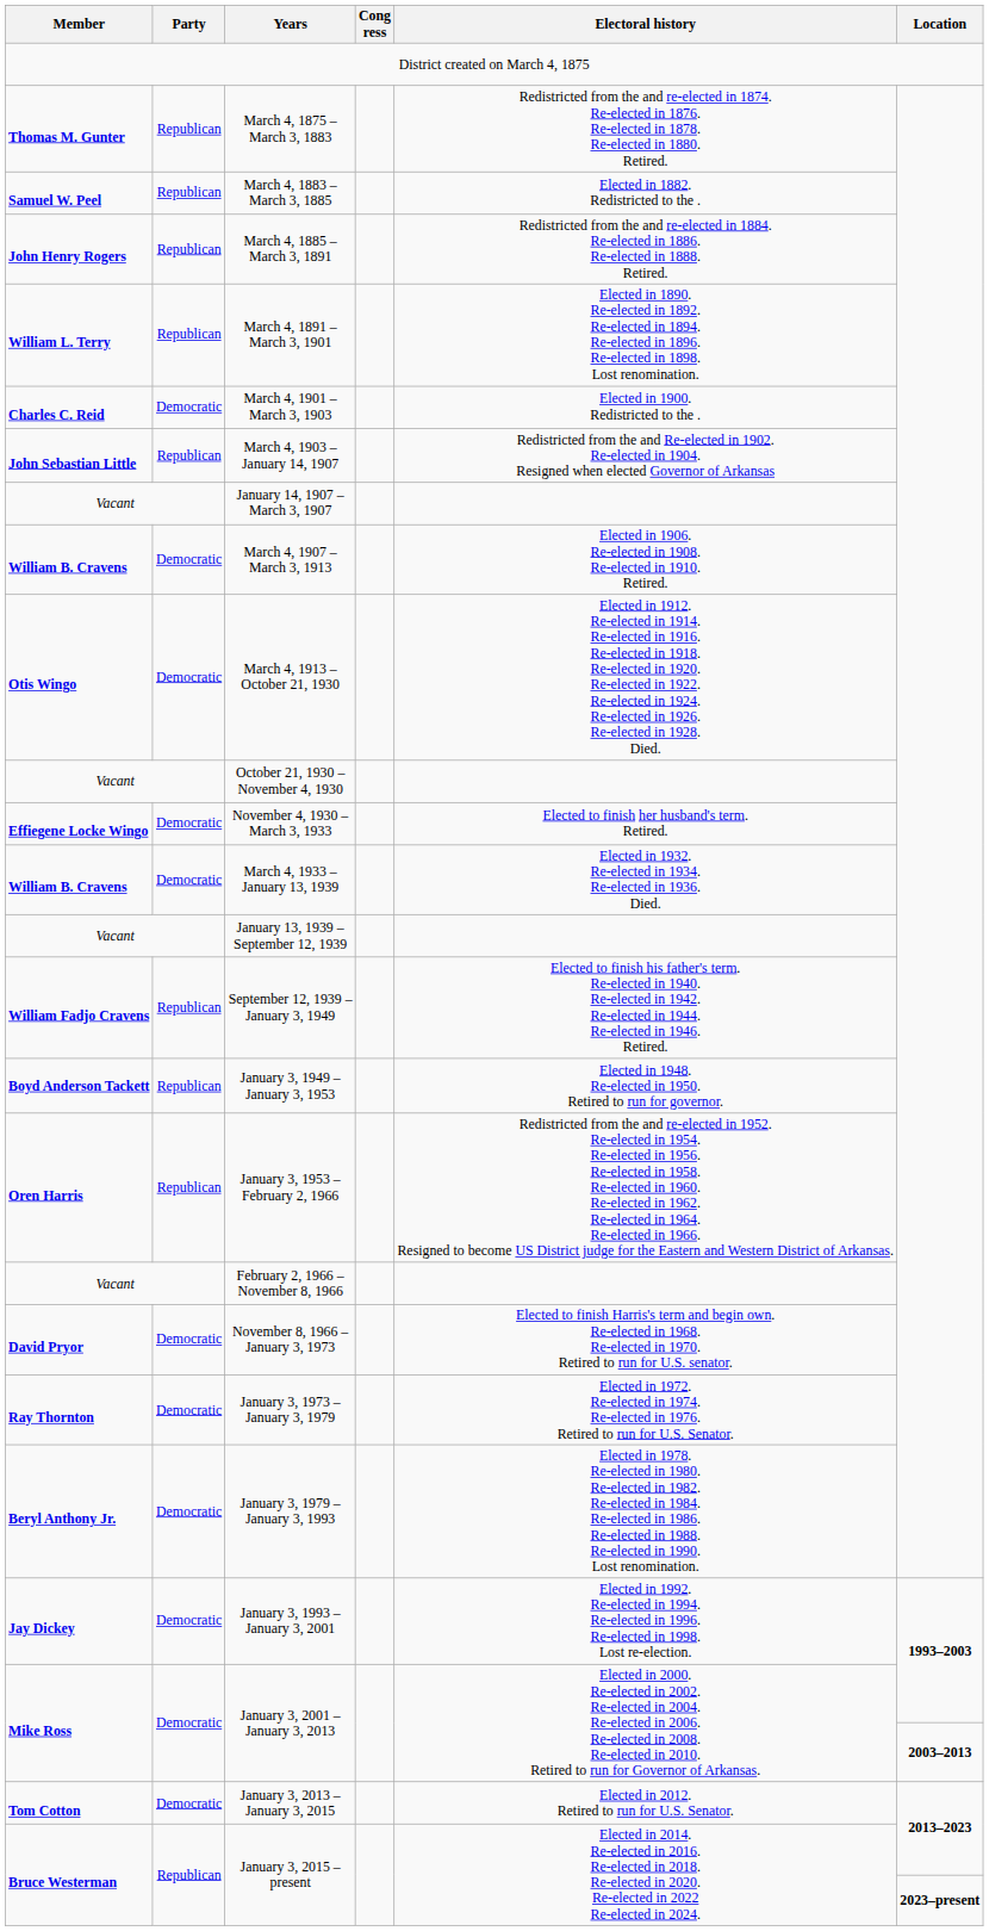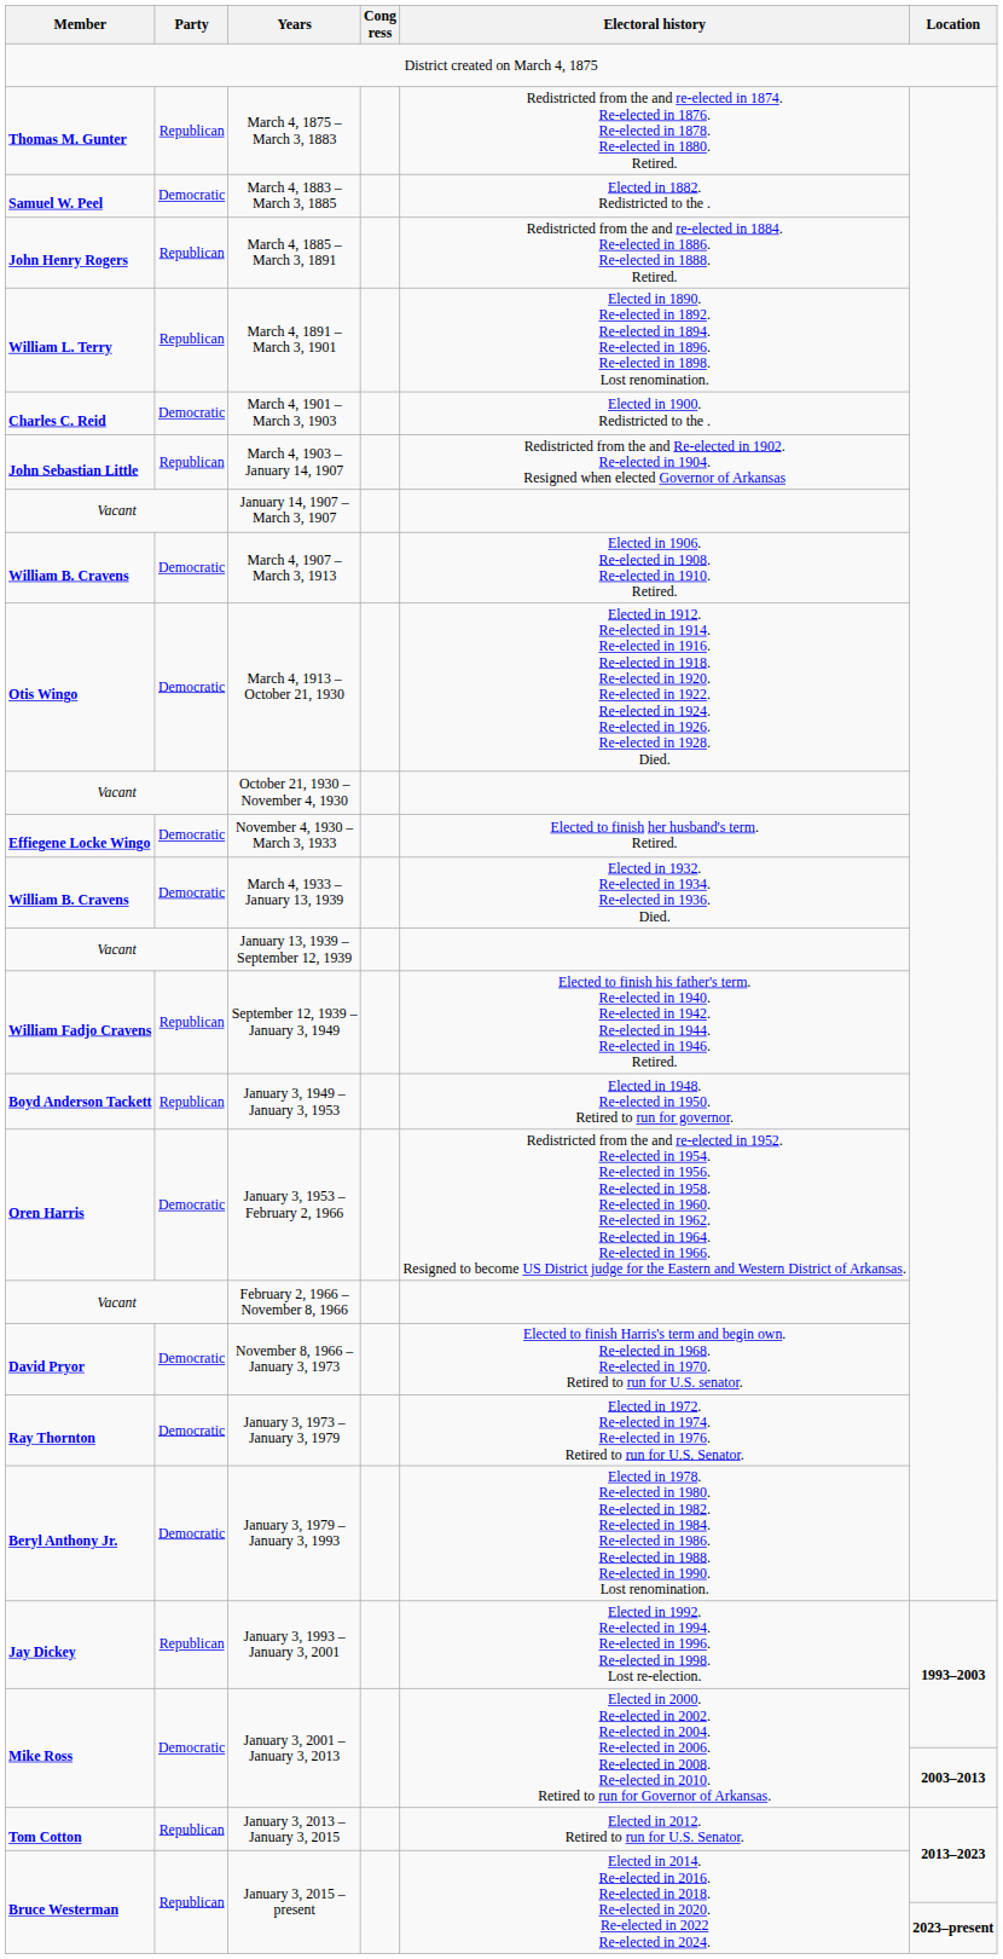March 4, 1883 – March 3, 1885 | Party: Republican -> Democratic
January 3, 1953 – February 2, 1966 | Party: Republican -> Democratic
January 3, 1993 – January 3, 2001 | Party: Democratic -> Republican
January 3, 2013 – January 3, 2015 | Party: Democratic -> Republican
